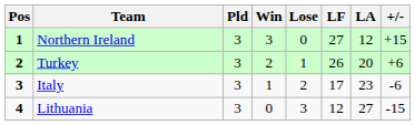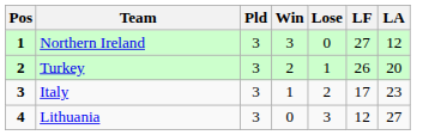- column: +/- | +15 | +6 | -6 | -15
